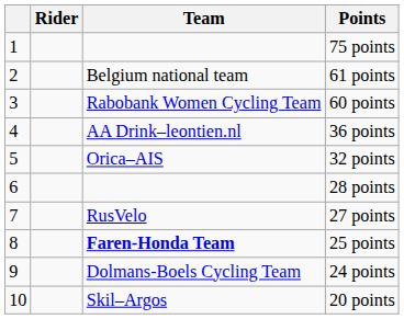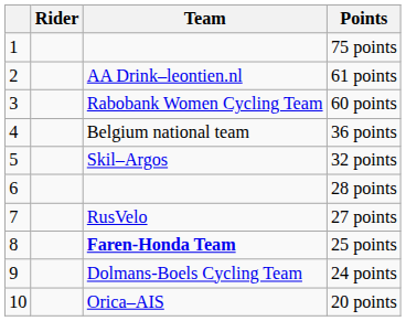61 points | Team: Belgium national team -> AA Drink–leontien.nl
36 points | Team: AA Drink–leontien.nl -> Belgium national team
32 points | Team: Orica–AIS -> Skil–Argos
20 points | Team: Skil–Argos -> Orica–AIS
